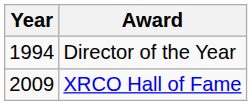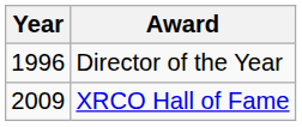Director of the Year | Year: 1994 -> 1996
